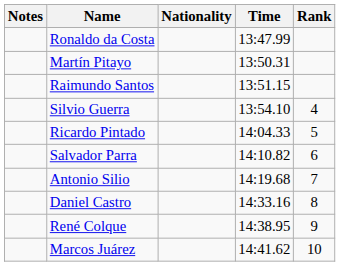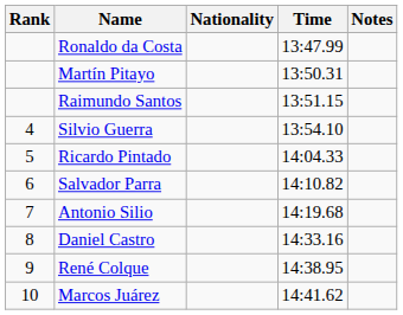columns swapped: Rank <-> Notes
